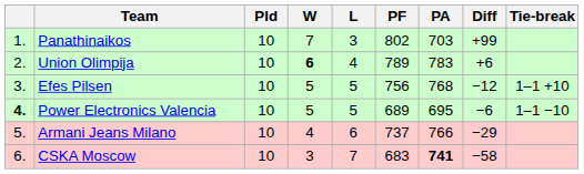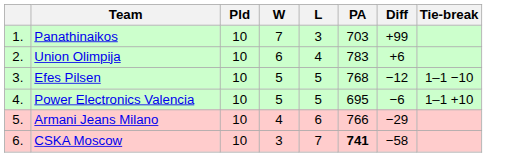- column: PF | 802 | 789 | 756 | 689 | 737 | 683
Union Olimpija | W: bold -> normal
Efes Pilsen | Tie-break: 1–1 +10 -> 1–1 −10
Power Electronics Valencia | column 1: bold -> normal
Power Electronics Valencia | Tie-break: 1–1 −10 -> 1–1 +10
